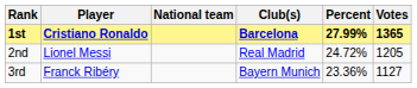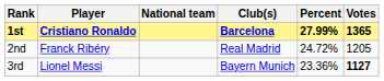2nd | Player: Lionel Messi -> Franck Ribéry
3rd | Player: Franck Ribéry -> Lionel Messi
3rd | Votes: normal -> bold
